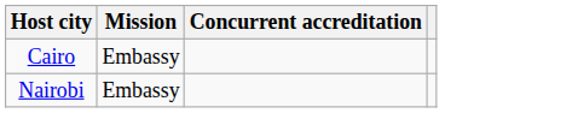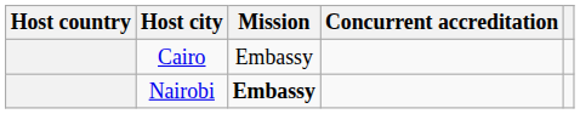+ column: Host country
Nairobi | Mission: normal -> bold
